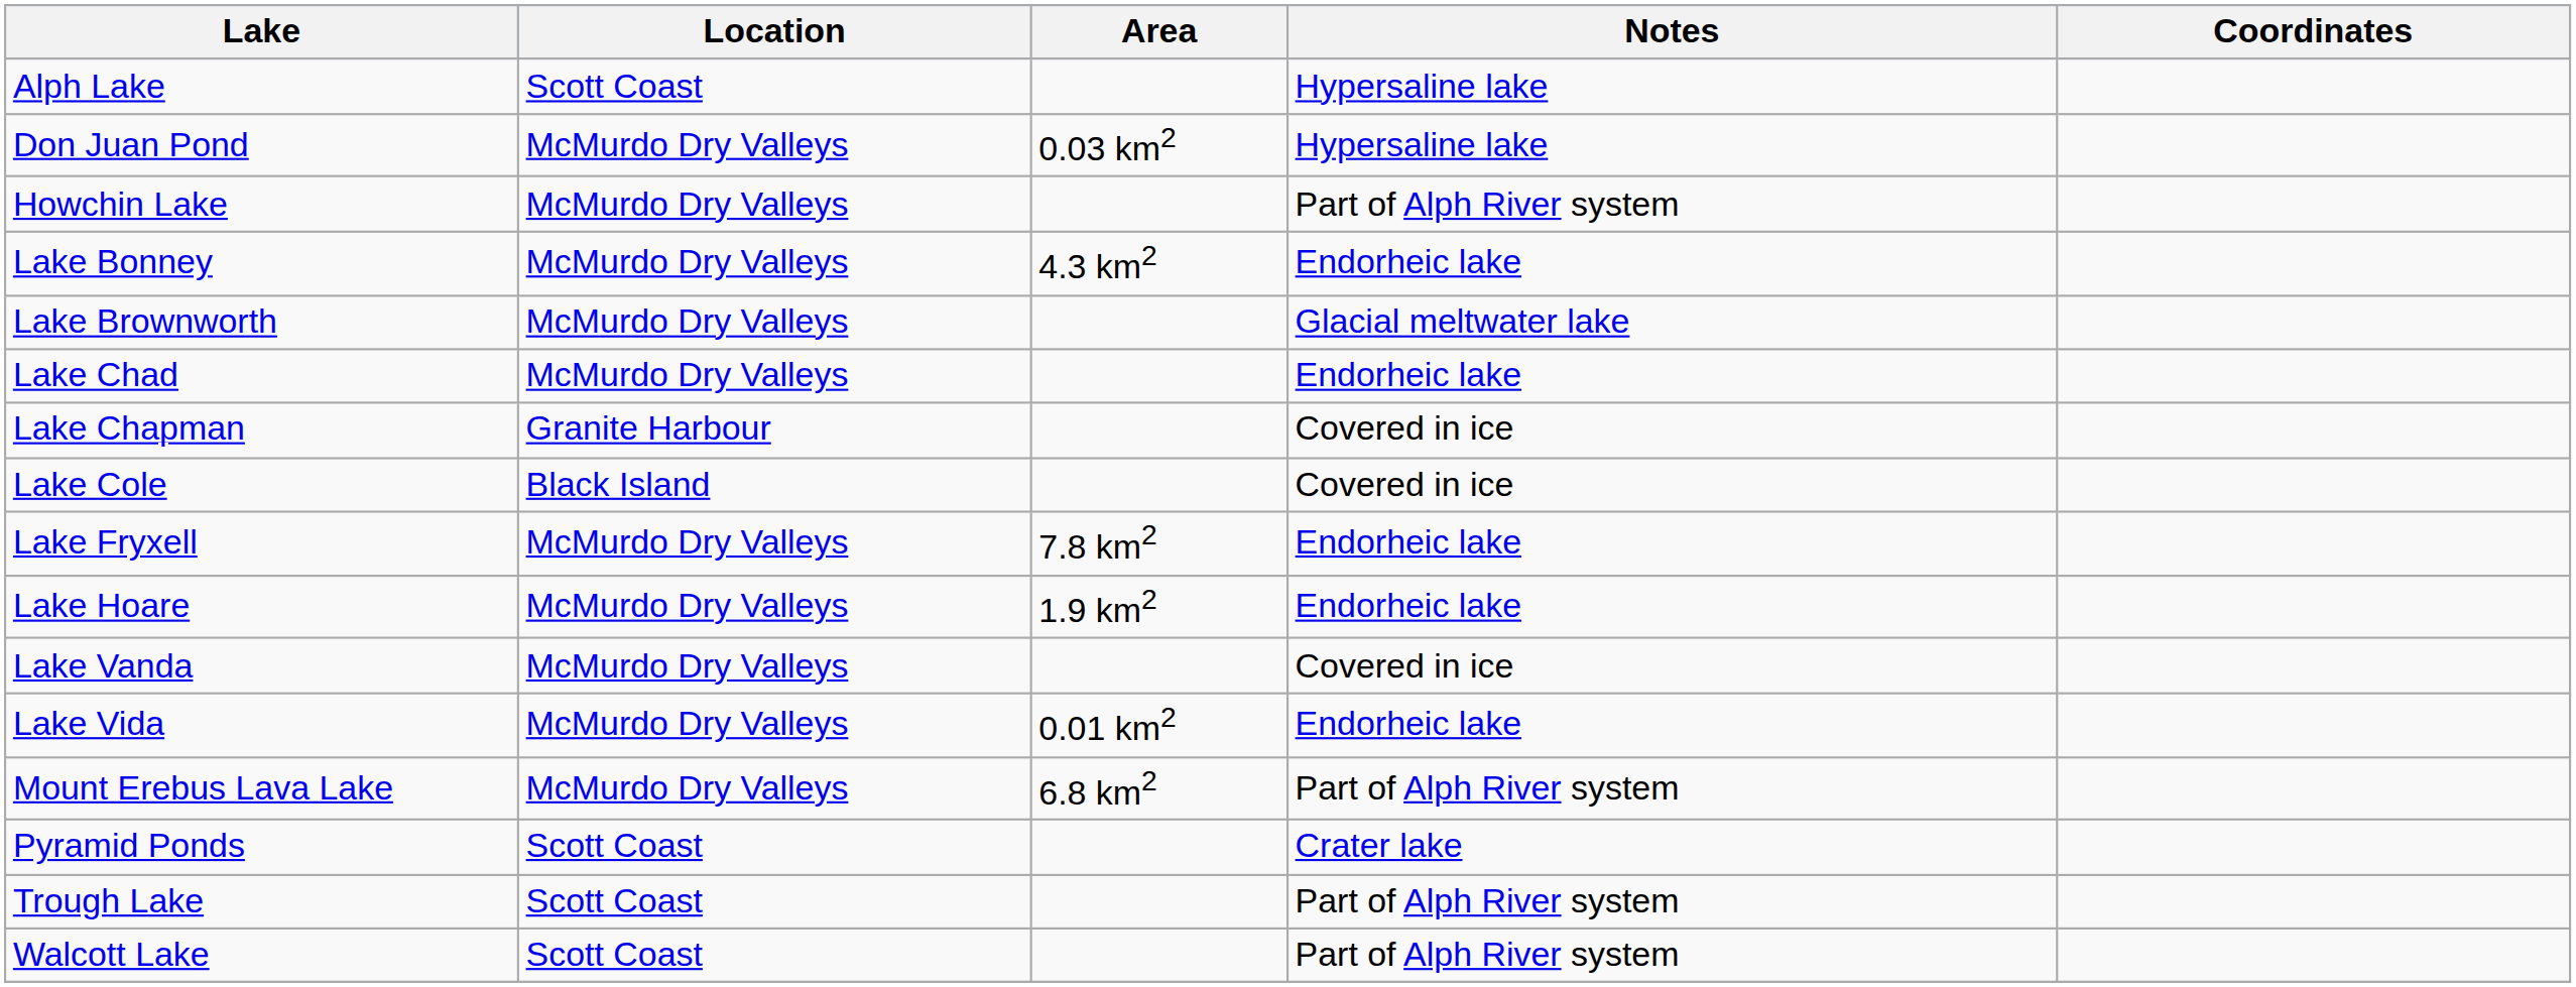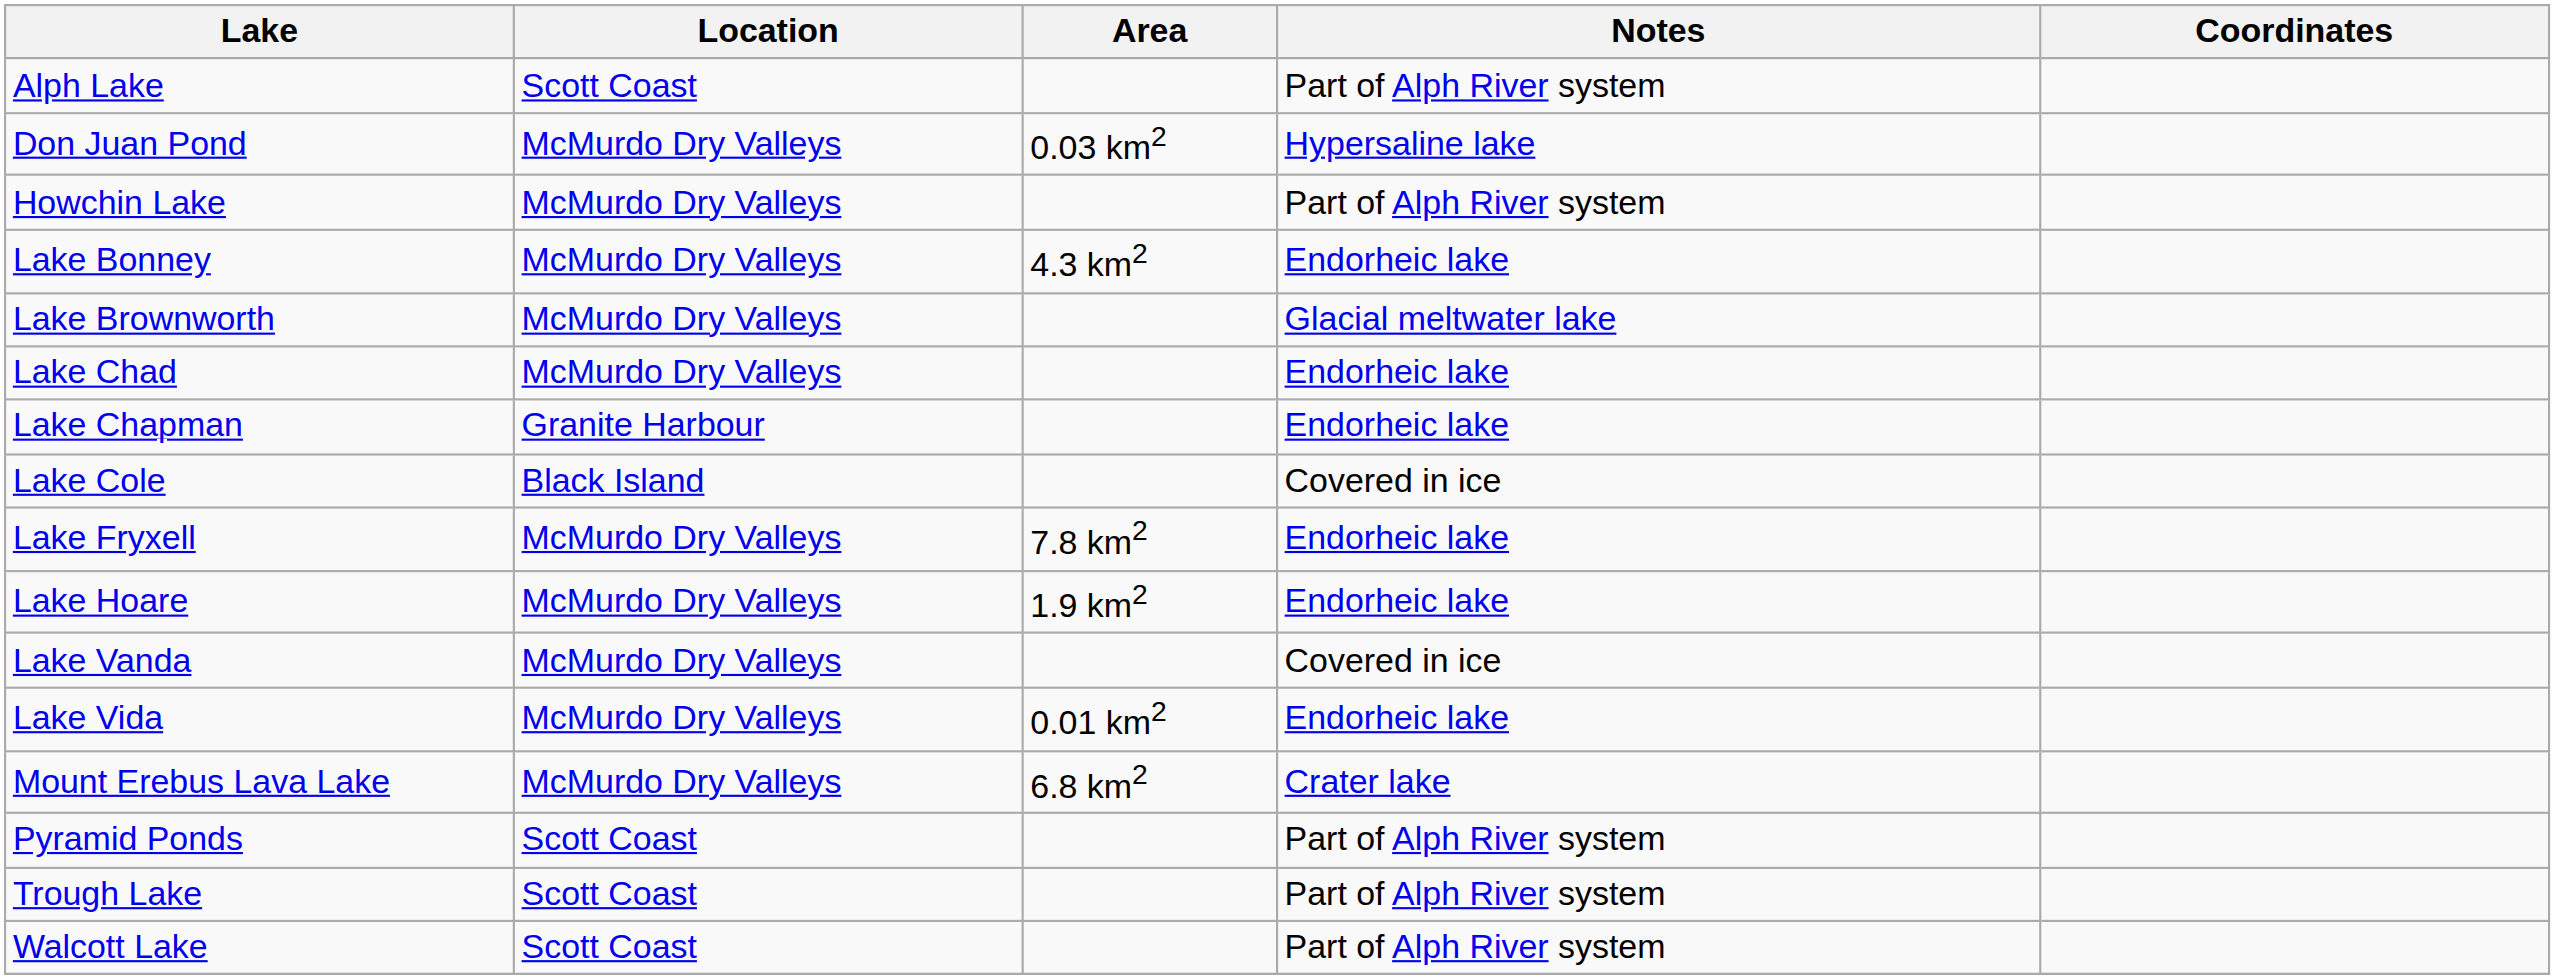Alph Lake | Notes: Hypersaline lake -> Part of Alph River system
Lake Chapman | Notes: Covered in ice -> Endorheic lake
Mount Erebus Lava Lake | Notes: Part of Alph River system -> Crater lake
Pyramid Ponds | Notes: Crater lake -> Part of Alph River system
